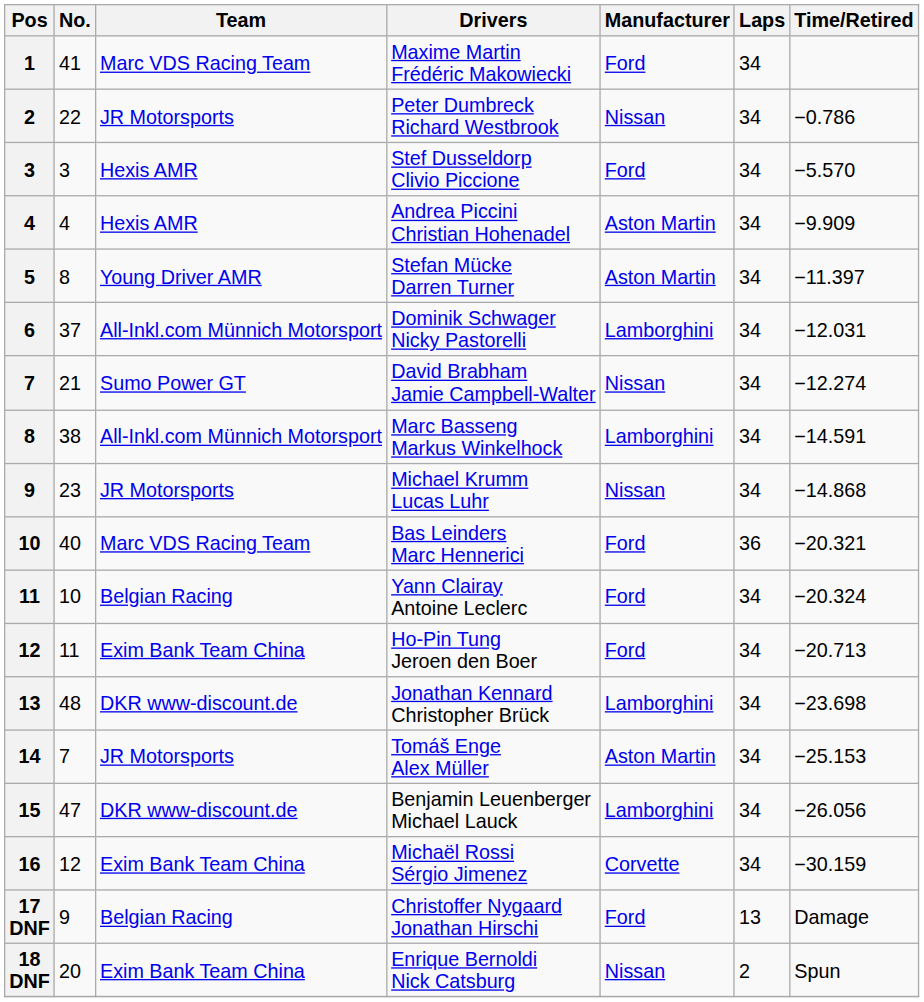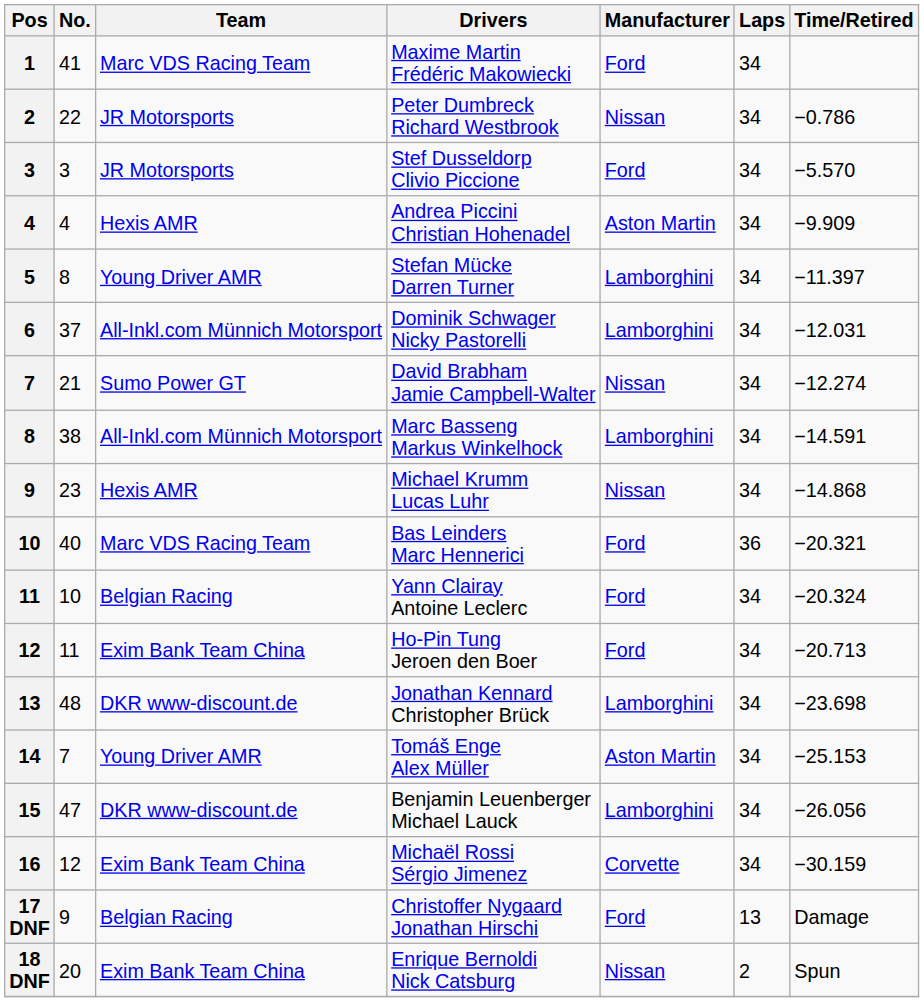Stef Dusseldorp Clivio Piccione | Team: Hexis AMR -> JR Motorsports
Stefan Mücke Darren Turner | Manufacturer: Aston Martin -> Lamborghini
Michael Krumm Lucas Luhr | Team: JR Motorsports -> Hexis AMR
Tomáš Enge Alex Müller | Team: JR Motorsports -> Young Driver AMR
